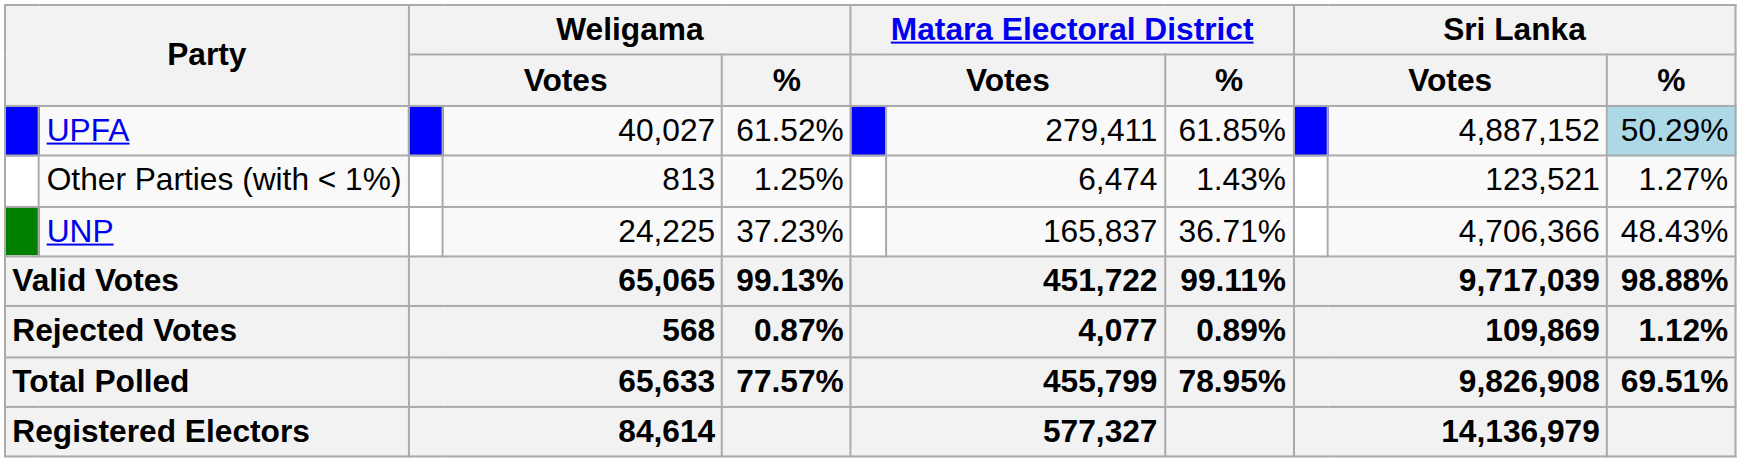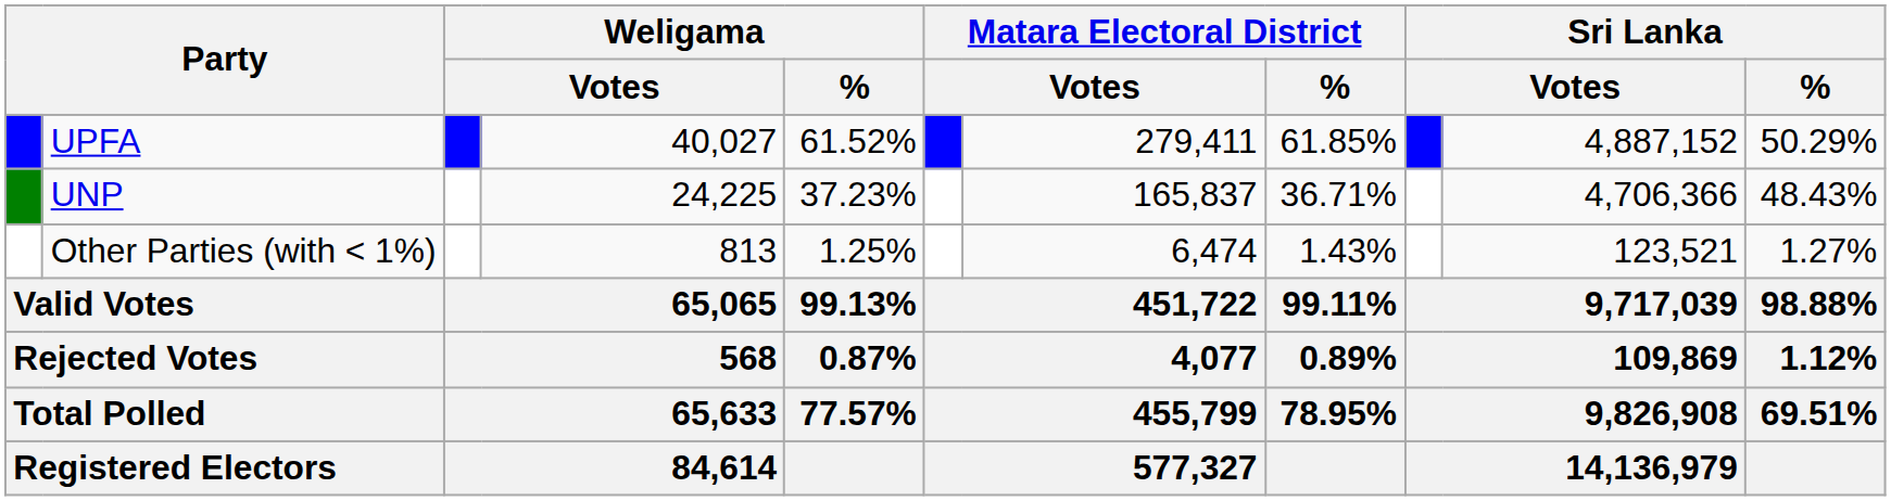UPFA | Sri Lanka / %: lightblue background -> no background
rows swapped: UNP <-> Other Parties (with < 1%)
